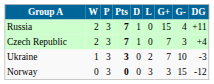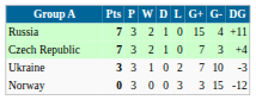columns swapped: Pts <-> W
